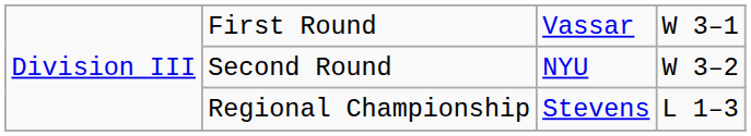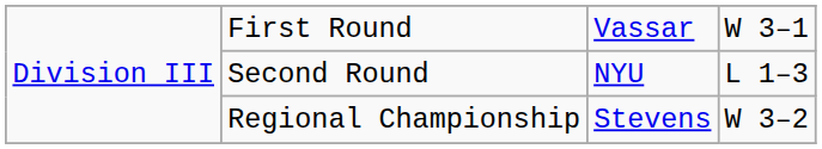Second Round | column 4: W 3–2 -> L 1–3
Regional Championship | column 4: L 1–3 -> W 3–2
